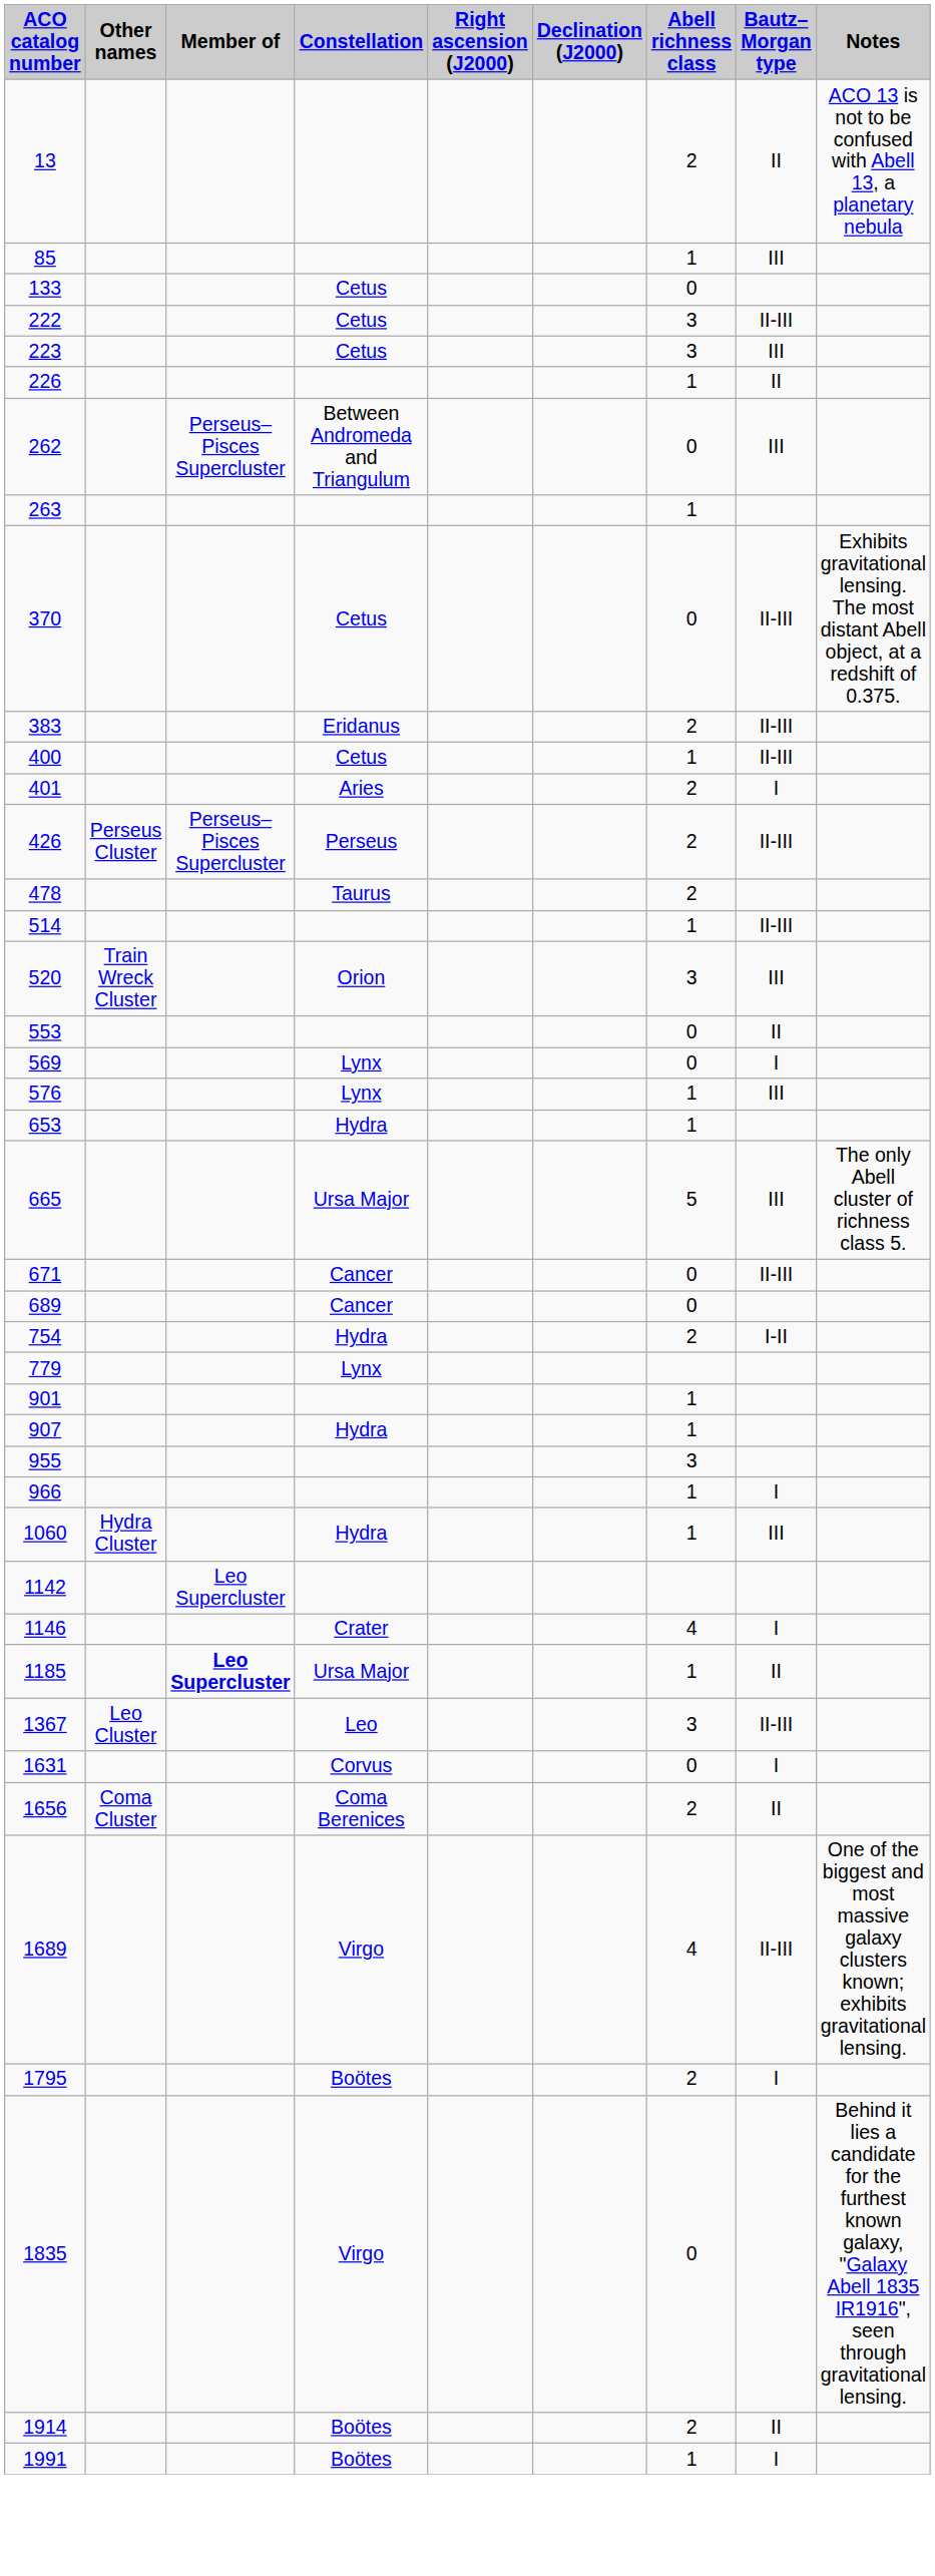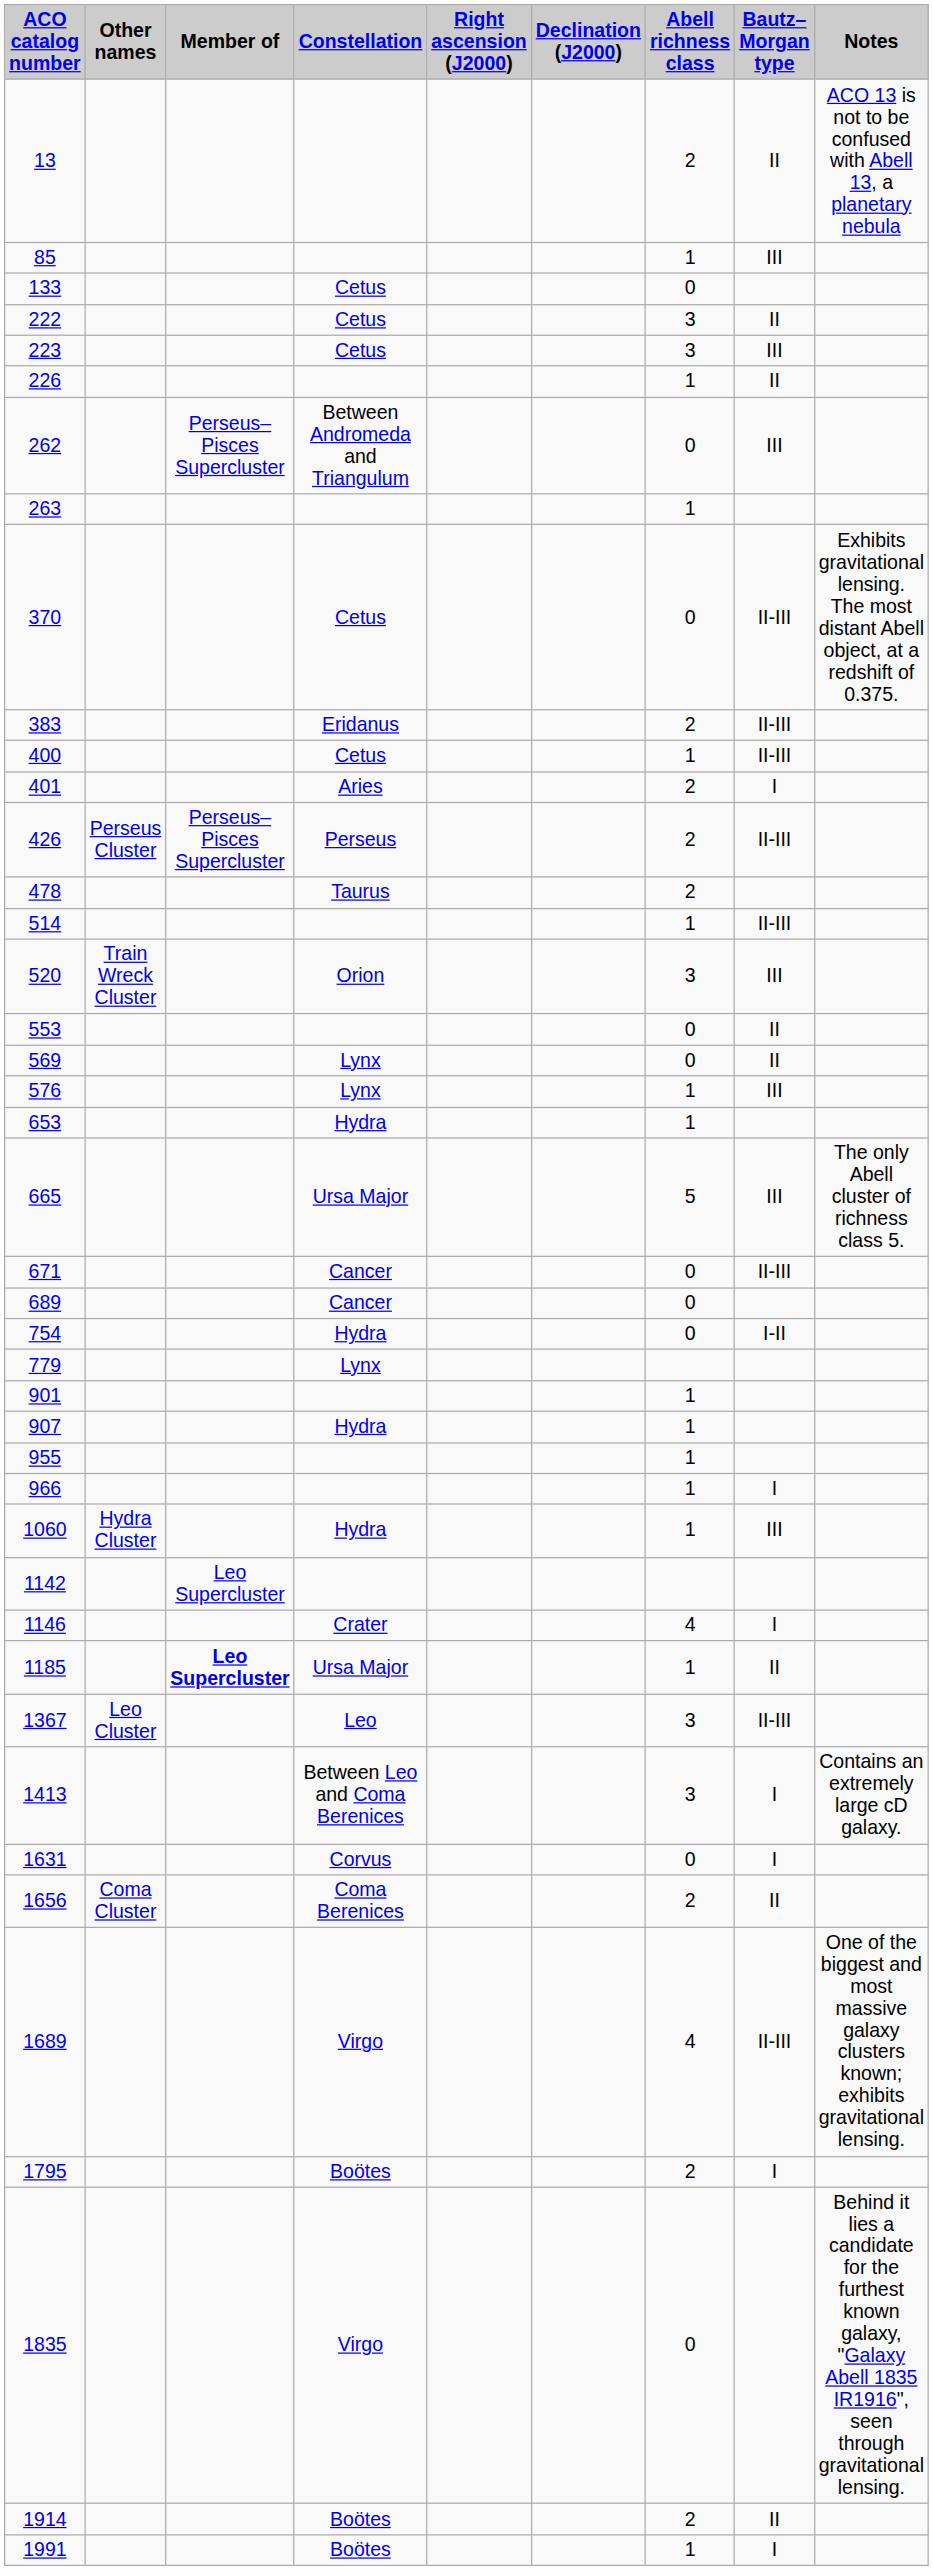222 | Bautz–Morgan type: II-III -> II
569 | Bautz–Morgan type: I -> II
754 | Abell richness class: 2 -> 0
955 | Abell richness class: 3 -> 1
+ row: 1413 | Between Leo and Coma Berenices | 3 | I | Contains an extremely large cD galaxy.
